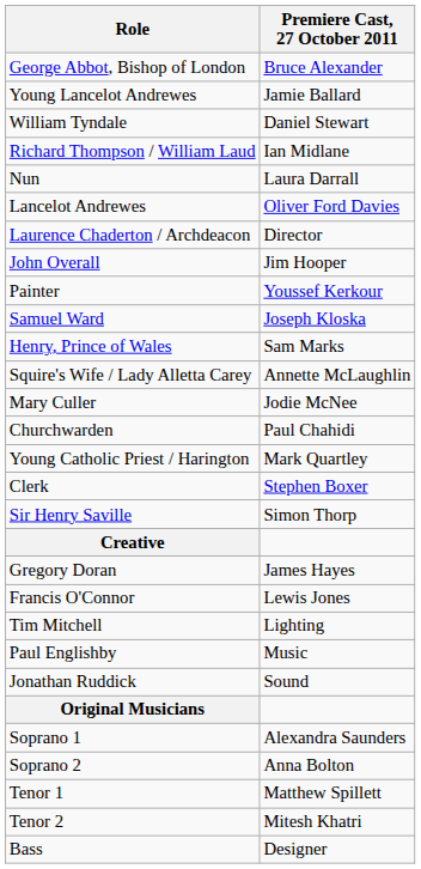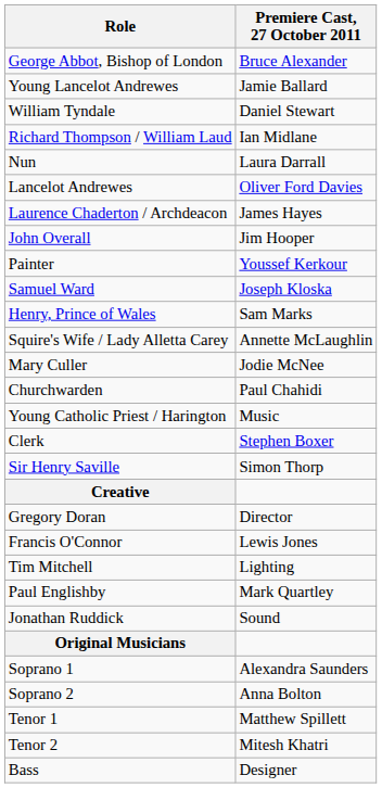Laurence Chaderton / Archdeacon | Premiere Cast, 27 October 2011: Director -> James Hayes
Young Catholic Priest / Harington | Premiere Cast, 27 October 2011: Mark Quartley -> Music
Gregory Doran | Premiere Cast, 27 October 2011: James Hayes -> Director
Paul Englishby | Premiere Cast, 27 October 2011: Music -> Mark Quartley
